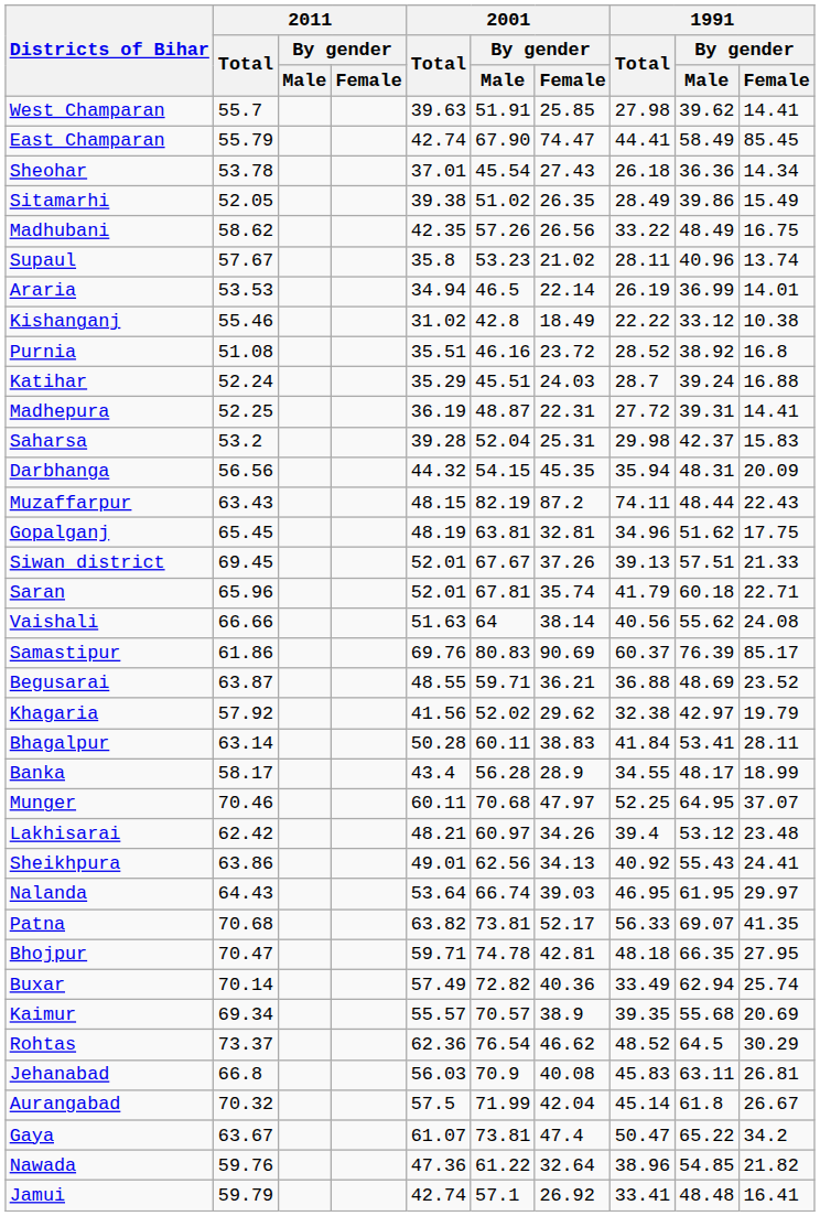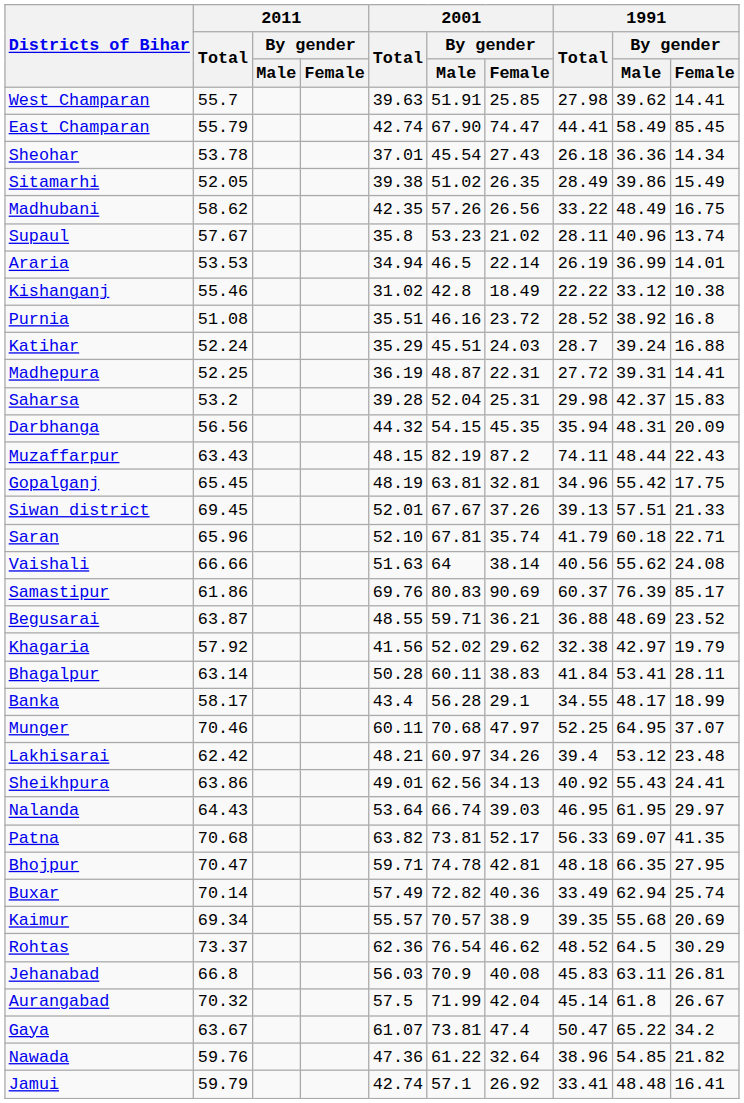Gopalganj | 1991 / By gender / Male: 51.62 -> 55.42
Saran | 2001 / Total: 52.01 -> 52.10
Banka | 2001 / By gender / Female: 28.9 -> 29.1
